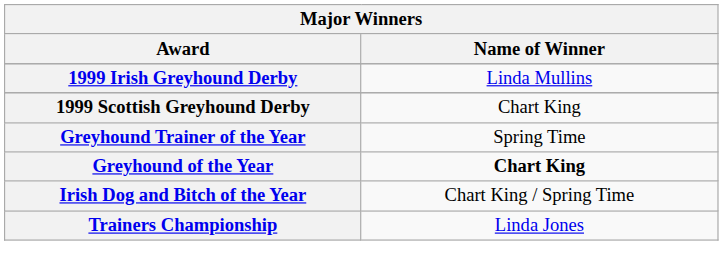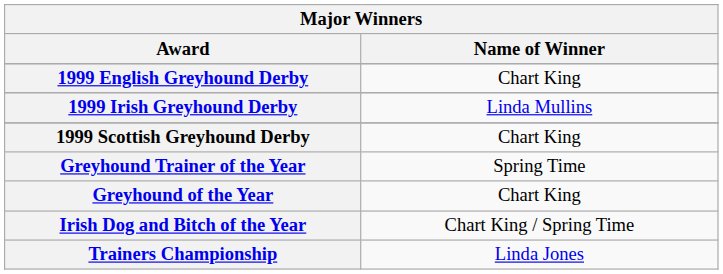+ row: 1999 English Greyhound Derby | Chart King
Greyhound of the Year | Name of Winner: bold -> normal
